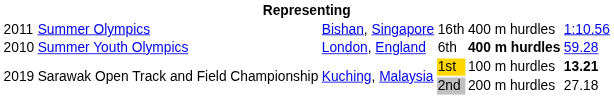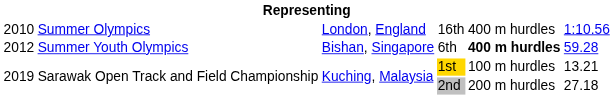16th | column 1: 2011 -> 2010
16th | column 3: Bishan, Singapore -> London, England
6th | column 1: 2010 -> 2012
6th | column 3: London, England -> Bishan, Singapore
1st | column 6: bold -> normal
